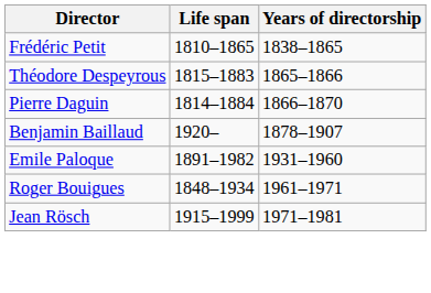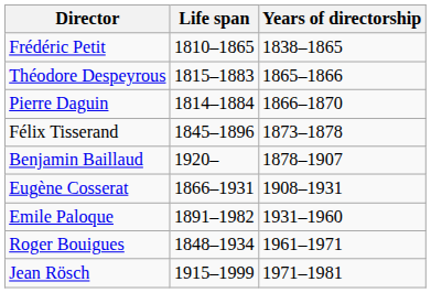+ row: Félix Tisserand | 1845–1896 | 1873–1878
+ row: Eugène Cosserat | 1866–1931 | 1908–1931
